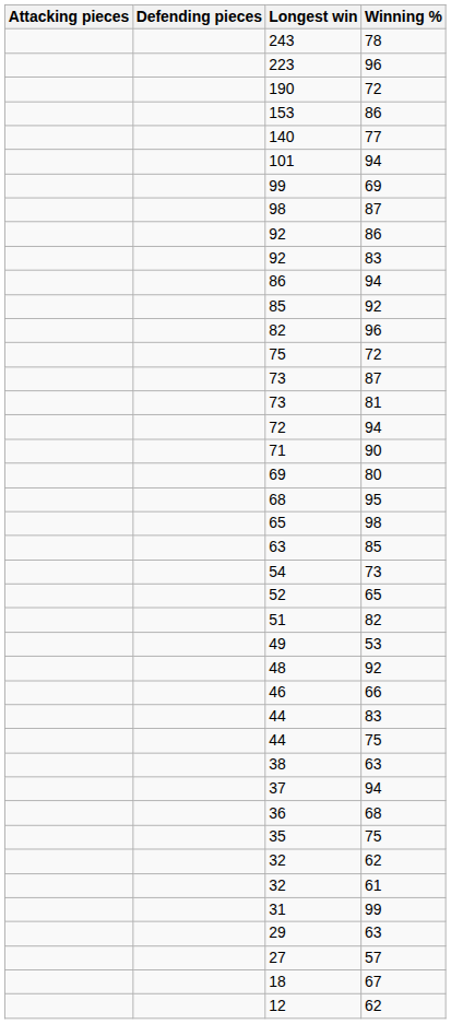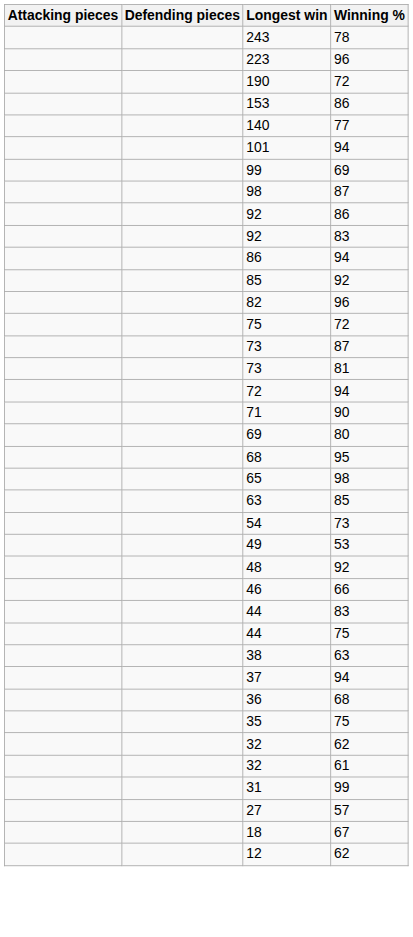- row: 52 | 65
- row: 51 | 82
- row: 29 | 63
